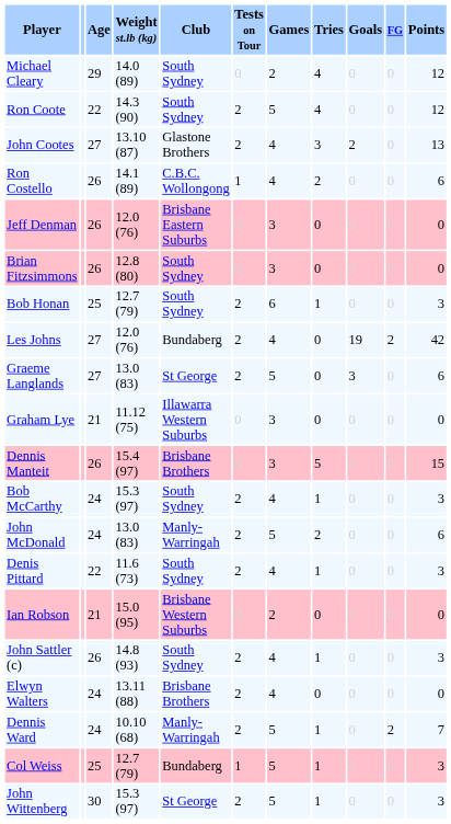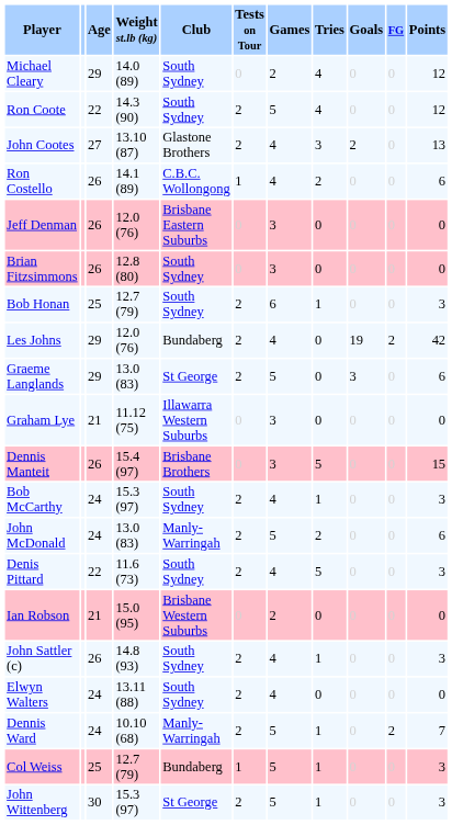Les Johns | Age: 27 -> 29
Graeme Langlands | Age: 27 -> 29
Denis Pittard | Tries: 1 -> 5
Elwyn Walters | Club: Brisbane Brothers -> South Sydney
